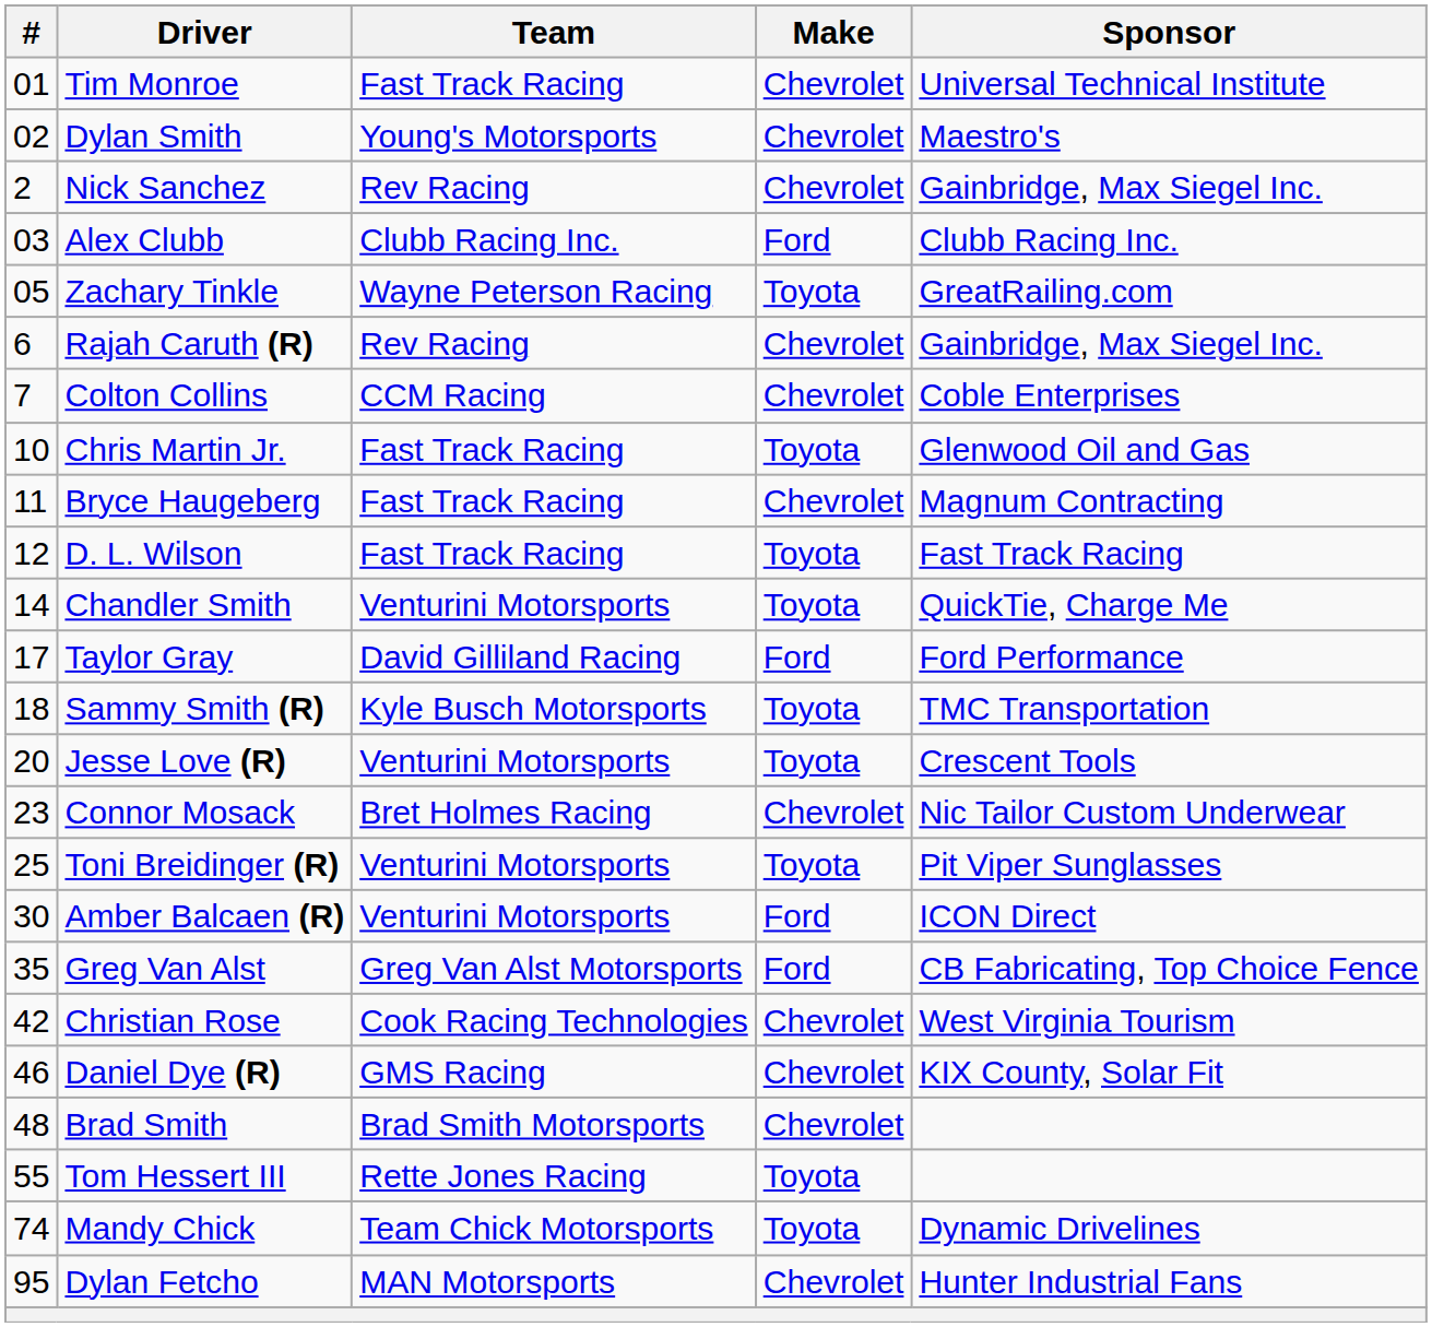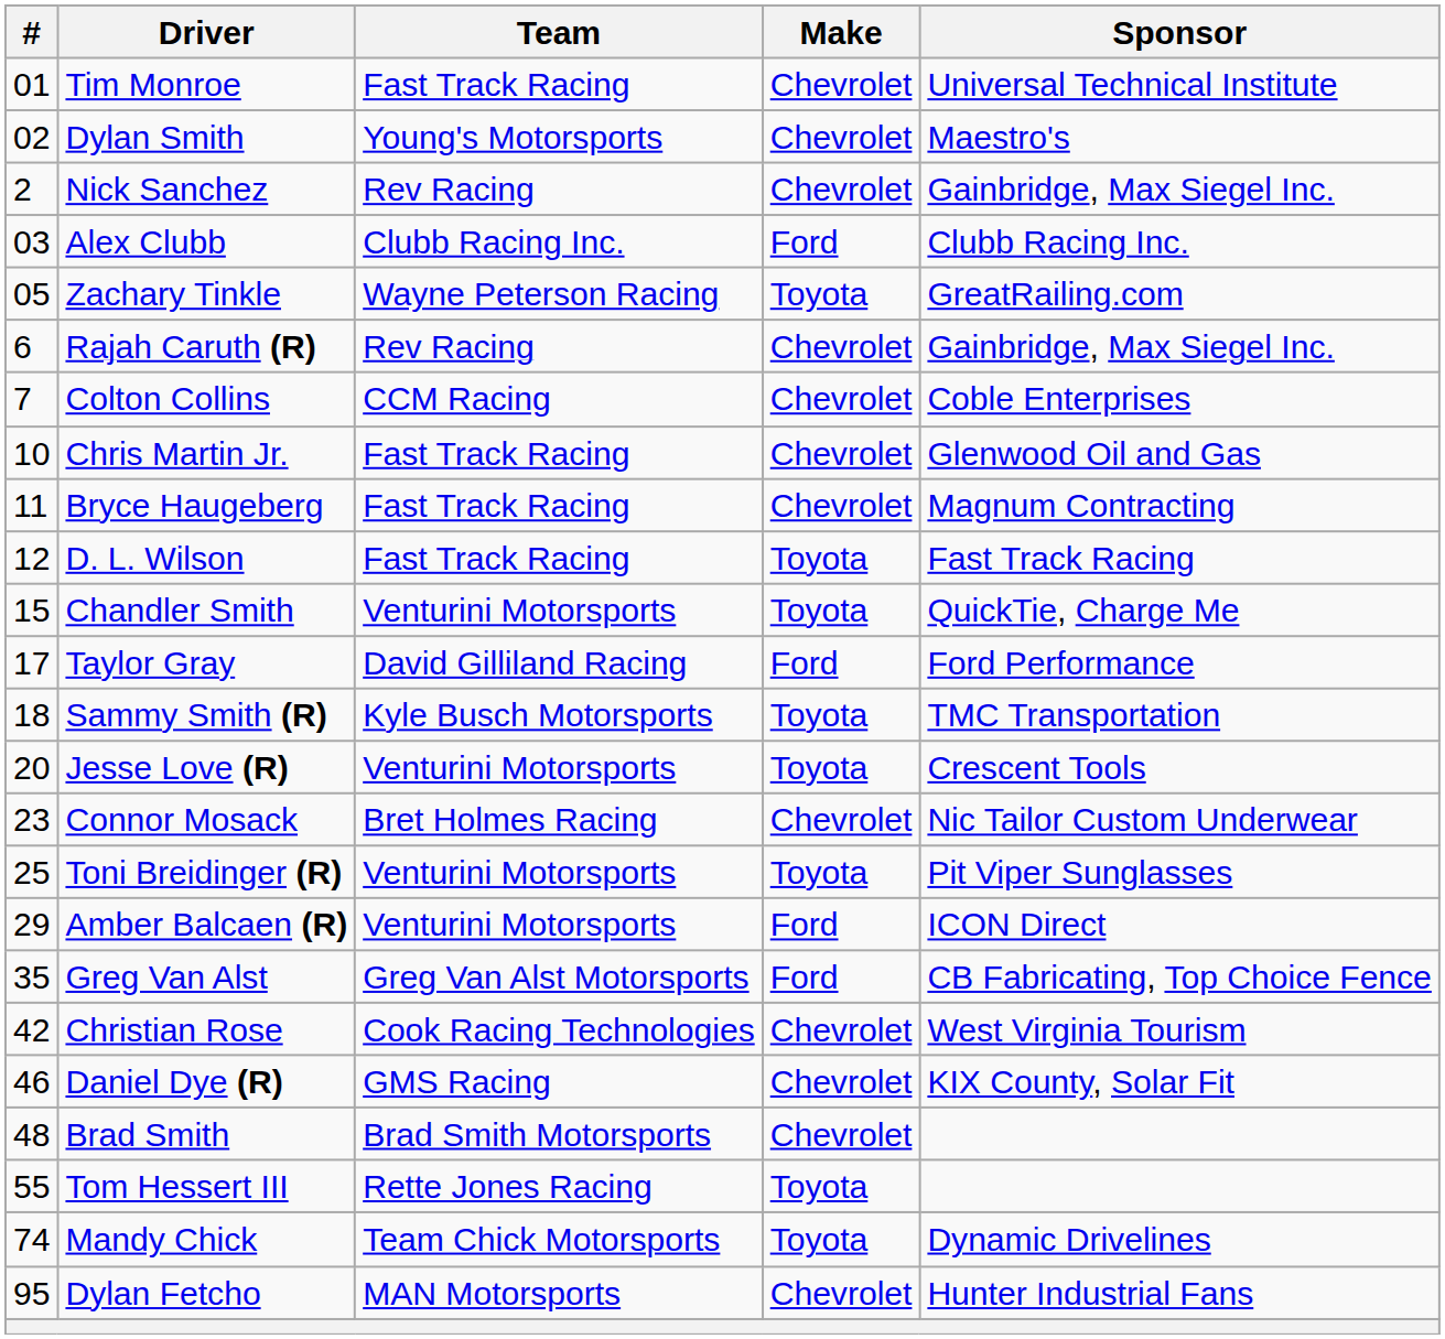Chris Martin Jr. | Make: Toyota -> Chevrolet
Chandler Smith | #: 14 -> 15
Amber Balcaen (R) | #: 30 -> 29
